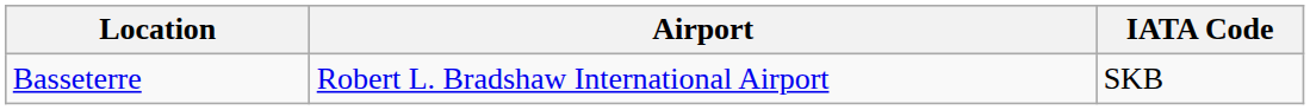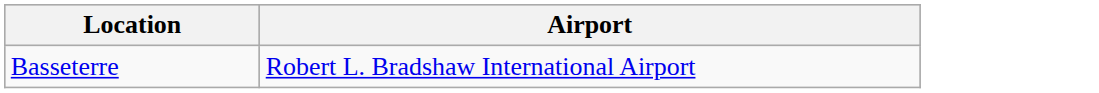- column: IATA Code | SKB
